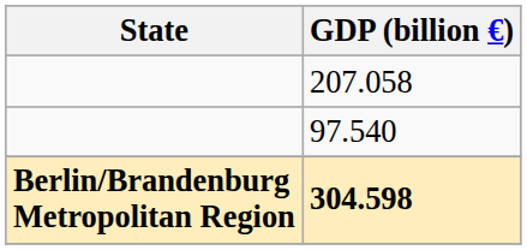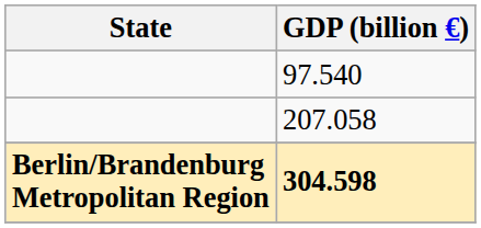rows swapped: 207.058 <-> 97.540
